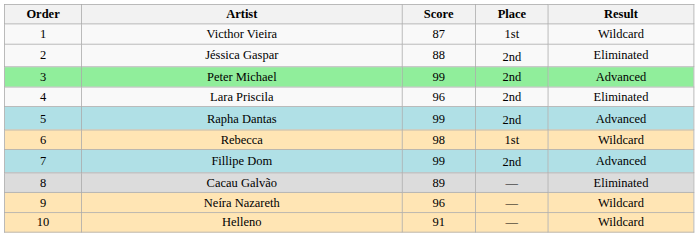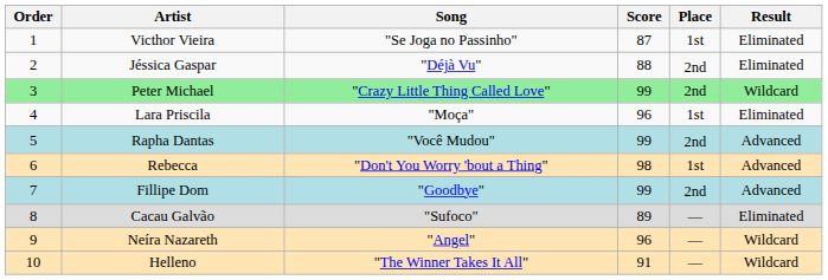+ column: Song | "Se Joga no Passinho" | "Déjà Vu" | "Crazy Little Thing Called Love" | "Moça" | "Você Mudou" | "Don't You Worry 'bout a Thing" | "Goodbye" | "Sufoco" | "Angel" | "The Winner Takes It All"
Victhor Vieira | Result: Wildcard -> Eliminated
Peter Michael | Result: Advanced -> Wildcard
Lara Priscila | Place: 2nd -> 1st
Rebecca | Result: Wildcard -> Advanced
